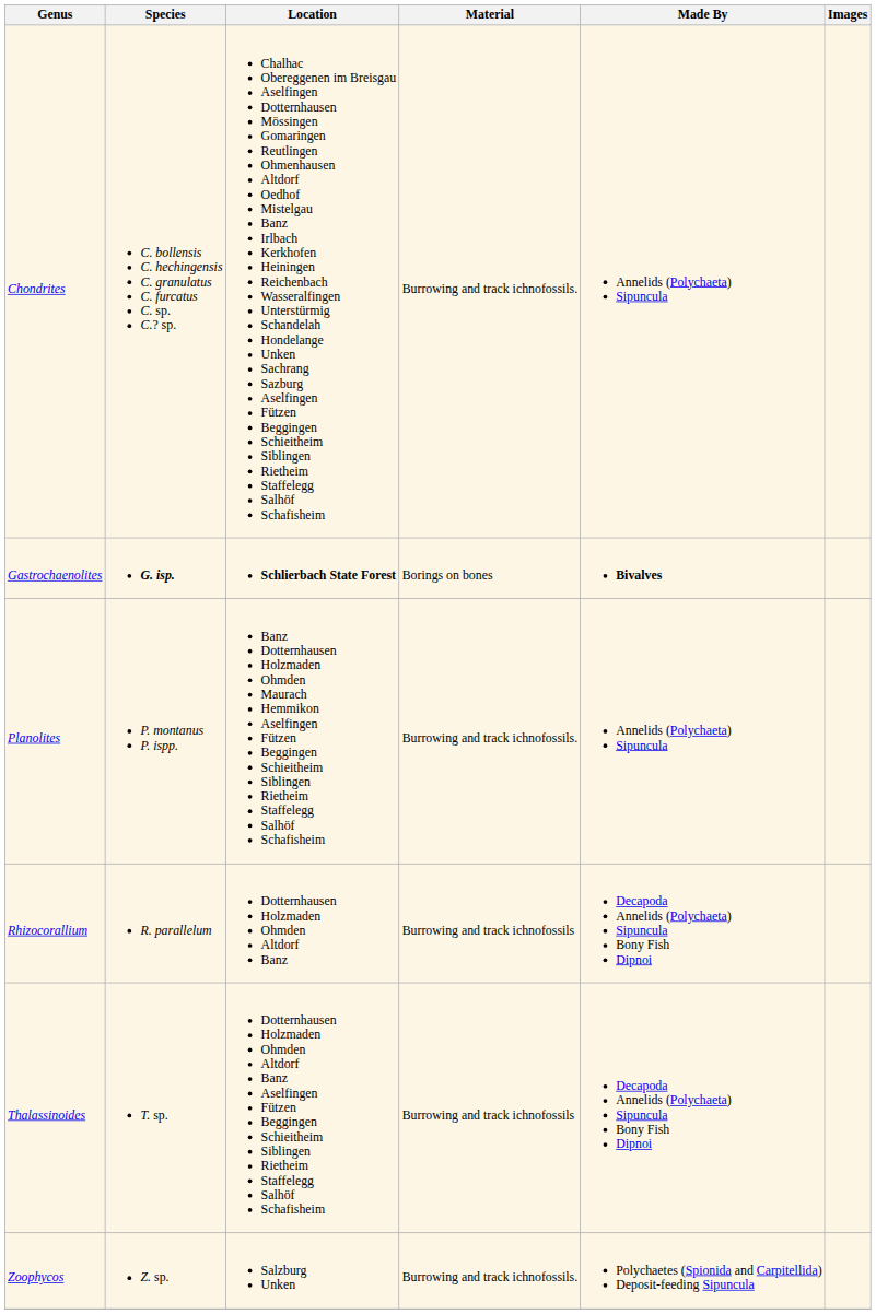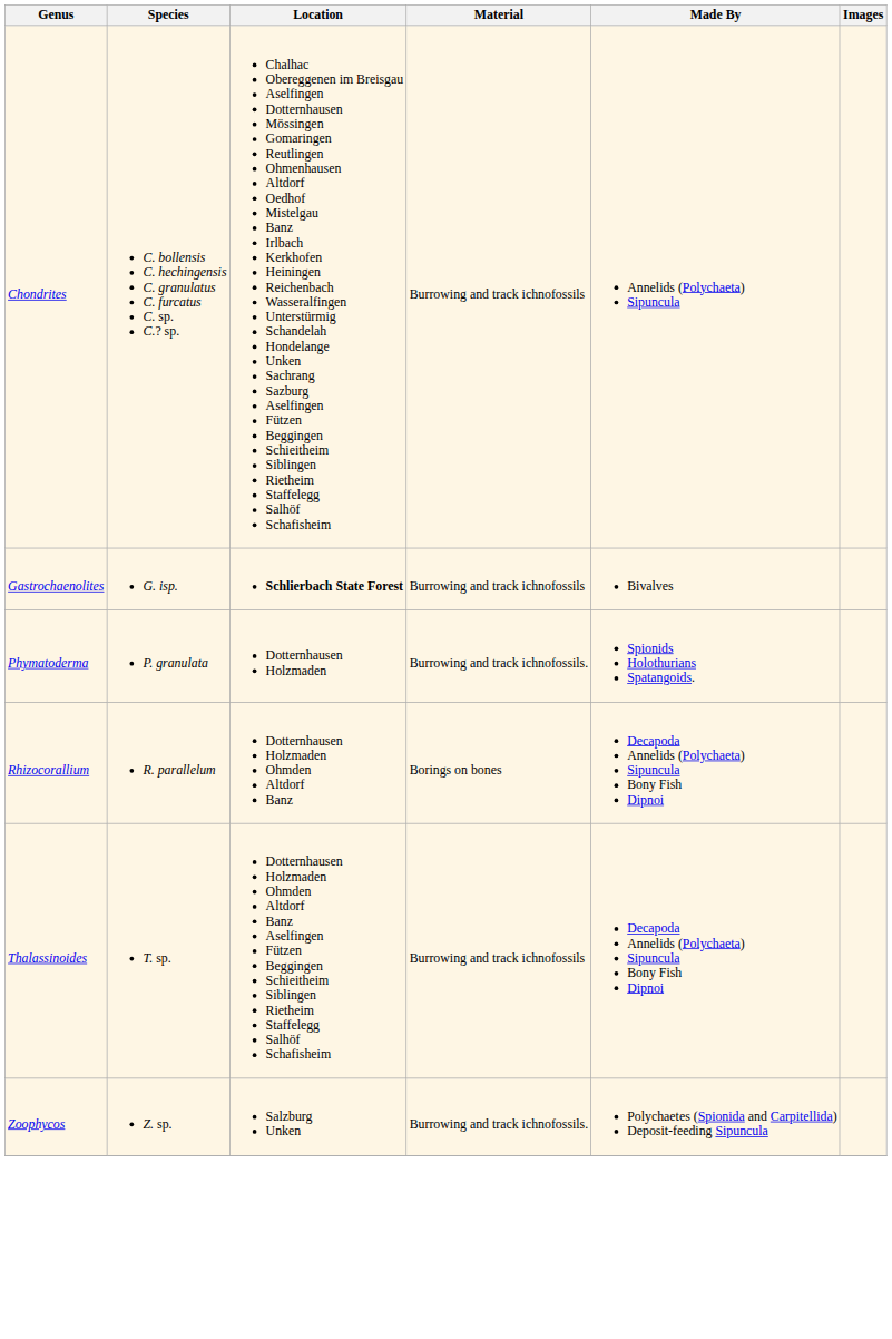Chondrites | Material: Burrowing and track ichnofossils. -> Burrowing and track ichnofossils
Gastrochaenolites | Species: bold -> normal
Gastrochaenolites | Material: Borings on bones -> Burrowing and track ichnofossils
Gastrochaenolites | Made By: bold -> normal
- row: Planolites | P. montanus P. ispp. | Banz Dotternhausen Holzmaden Ohmden Maurach Hemmikon Aselfingen Fützen Beggingen Schieitheim Siblingen Rietheim Staffelegg Salhöf Schafisheim | Burrowing and track ichnofossils. | Annelids (Polychaeta) Sipuncula
+ row: Phymatoderma | P. granulata | Dotternhausen Holzmaden | Burrowing and track ichnofossils. | Spionids Holothurians Spatangoids.
Rhizocorallium | Material: Burrowing and track ichnofossils -> Borings on bones
